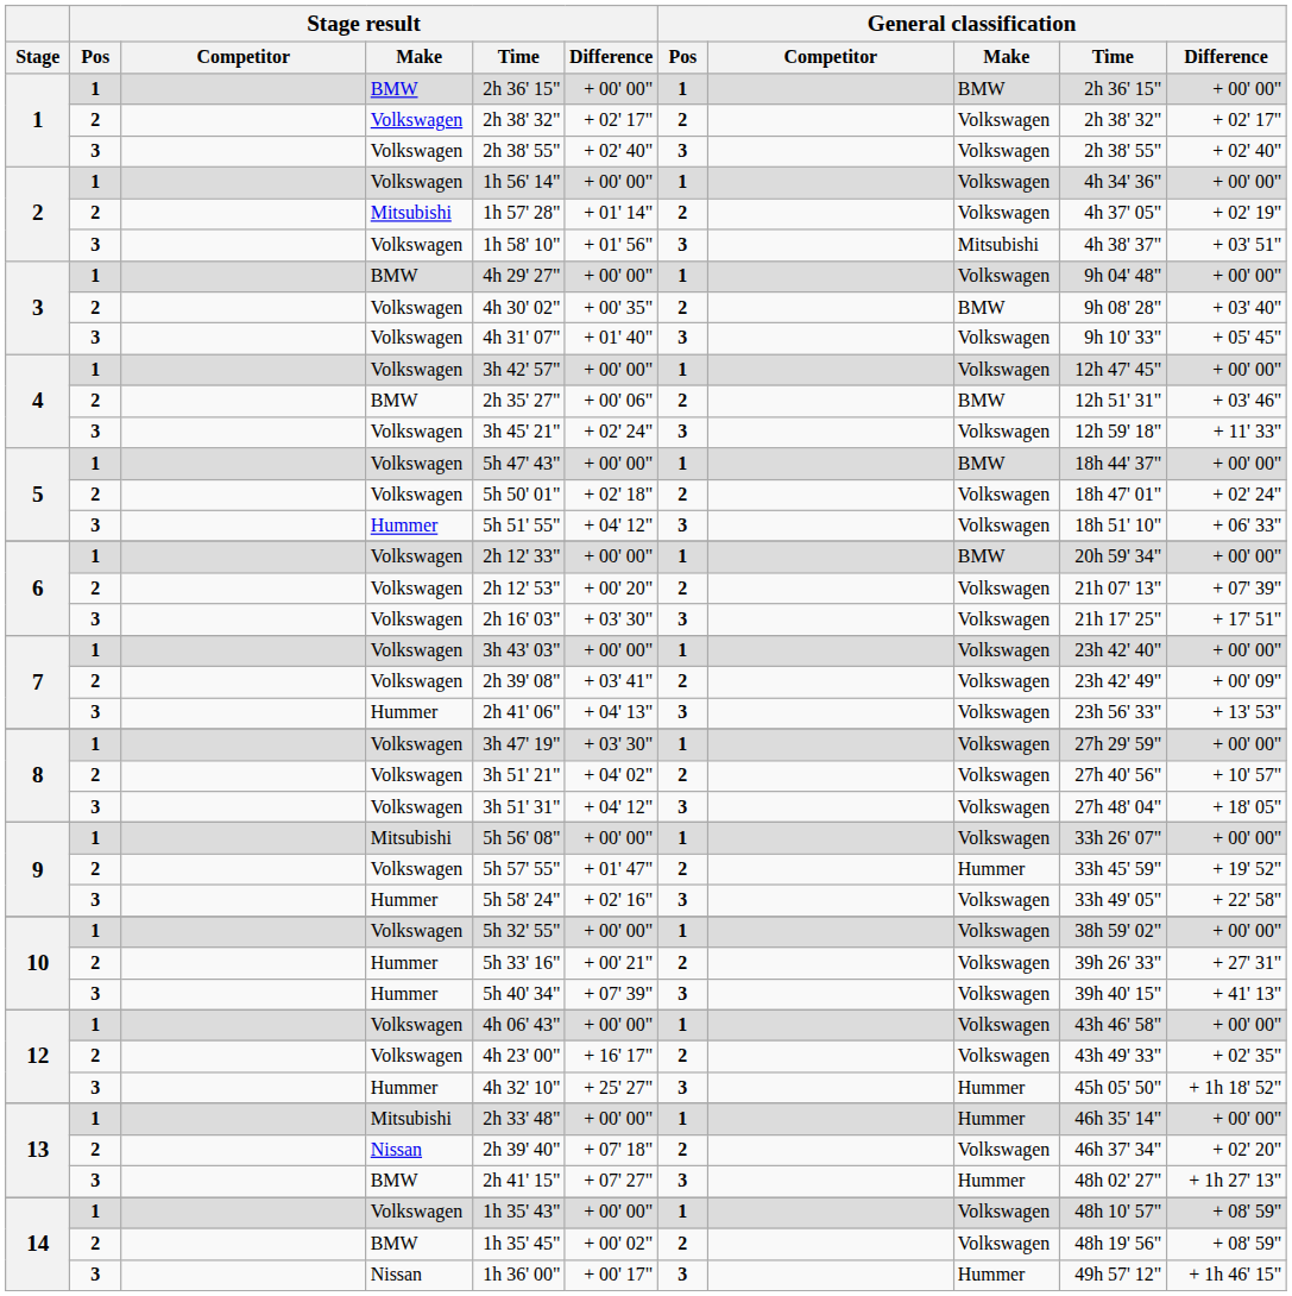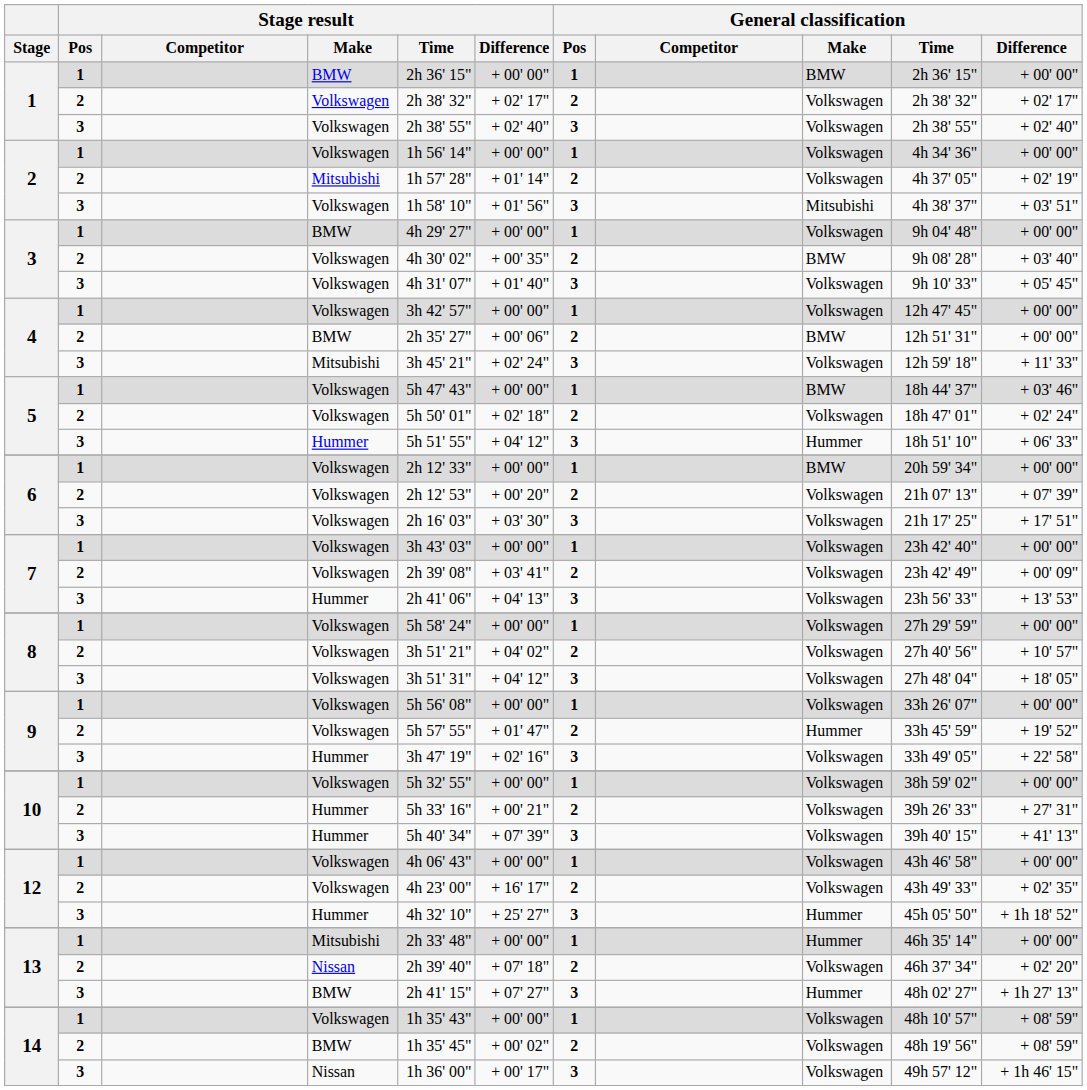4 / 2 | General classification / Difference: + 03' 46" -> + 00' 00"
4 / 3 | Stage result / Make: Volkswagen -> Mitsubishi
5 / 1 | General classification / Difference: + 00' 00" -> + 03' 46"
5 / 3 | General classification / Make: Volkswagen -> Hummer
8 / 1 | Stage result / Time: 3h 47' 19" -> 5h 58' 24"
8 / 1 | Stage result / Difference: + 03' 30" -> + 00' 00"
9 / 1 | Stage result / Make: Mitsubishi -> Volkswagen
9 / 3 | Stage result / Time: 5h 58' 24" -> 3h 47' 19"
14 / 3 | General classification / Make: Hummer -> Volkswagen
